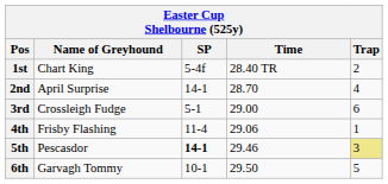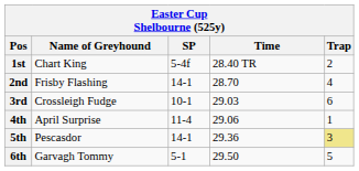2nd | Name of Greyhound: April Surprise -> Frisby Flashing
3rd | SP: 5-1 -> 10-1
3rd | Time: 29.00 -> 29.03
4th | Name of Greyhound: Frisby Flashing -> April Surprise
5th | SP: bold -> normal
5th | Time: 29.46 -> 29.36
6th | SP: 10-1 -> 5-1
